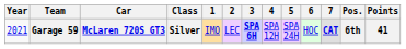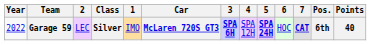columns swapped: Car <-> 2
Garage 59 | Year: 2021 -> 2022
Garage 59 | 5: normal -> bold
Garage 59 | Points: 41 -> 40
